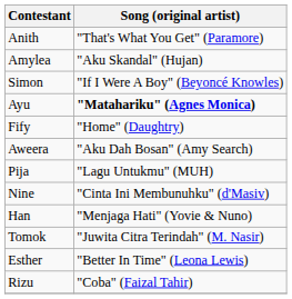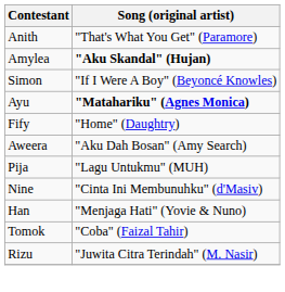Amylea | Song (original artist): normal -> bold
Tomok | Song (original artist): "Juwita Citra Terindah" (M. Nasir) -> "Coba" (Faizal Tahir)
- row: Esther | "Better In Time" (Leona Lewis)
Rizu | Song (original artist): "Coba" (Faizal Tahir) -> "Juwita Citra Terindah" (M. Nasir)
